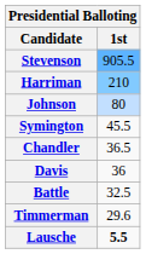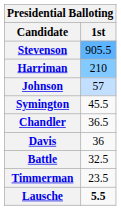Johnson | 1st: 80 -> 57
Timmerman | 1st: 29.6 -> 23.5
